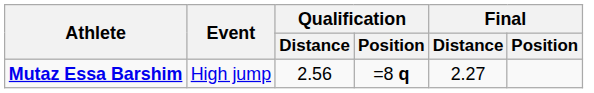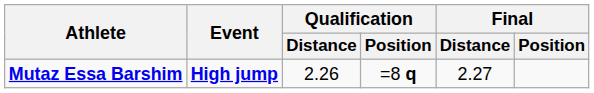Mutaz Essa Barshim | Event: normal -> bold
Mutaz Essa Barshim | Qualification / Distance: 2.56 -> 2.26
